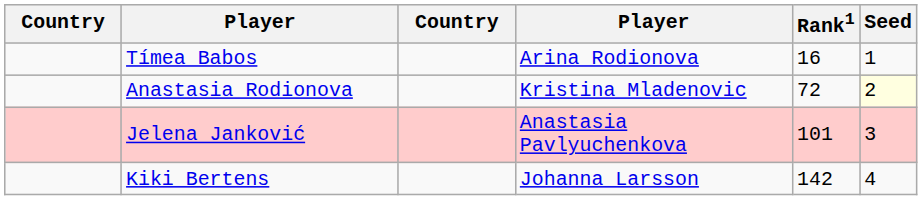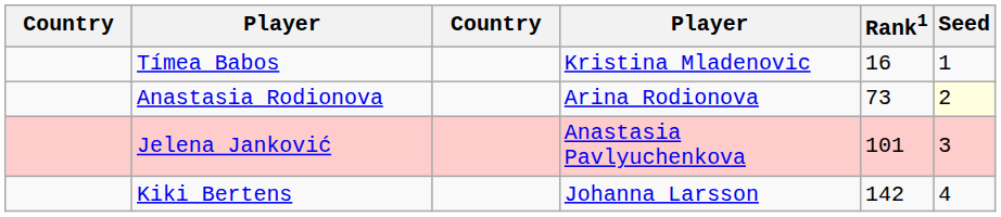Tímea Babos | column 4: Arina Rodionova -> Kristina Mladenovic
Anastasia Rodionova | column 4: Kristina Mladenovic -> Arina Rodionova
Anastasia Rodionova | Rank1: 72 -> 73
